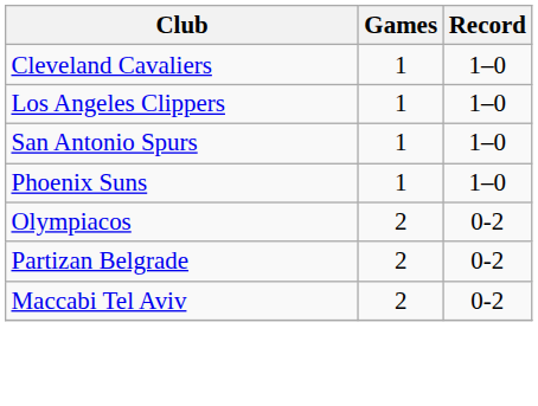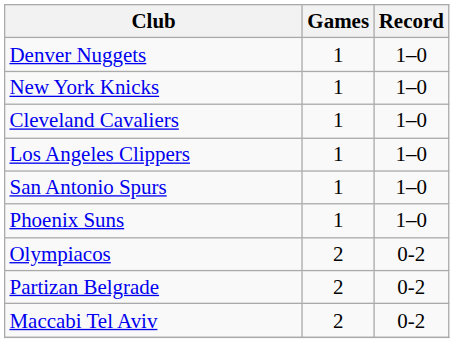+ row: Denver Nuggets | 1 | 1–0
+ row: New York Knicks | 1 | 1–0
